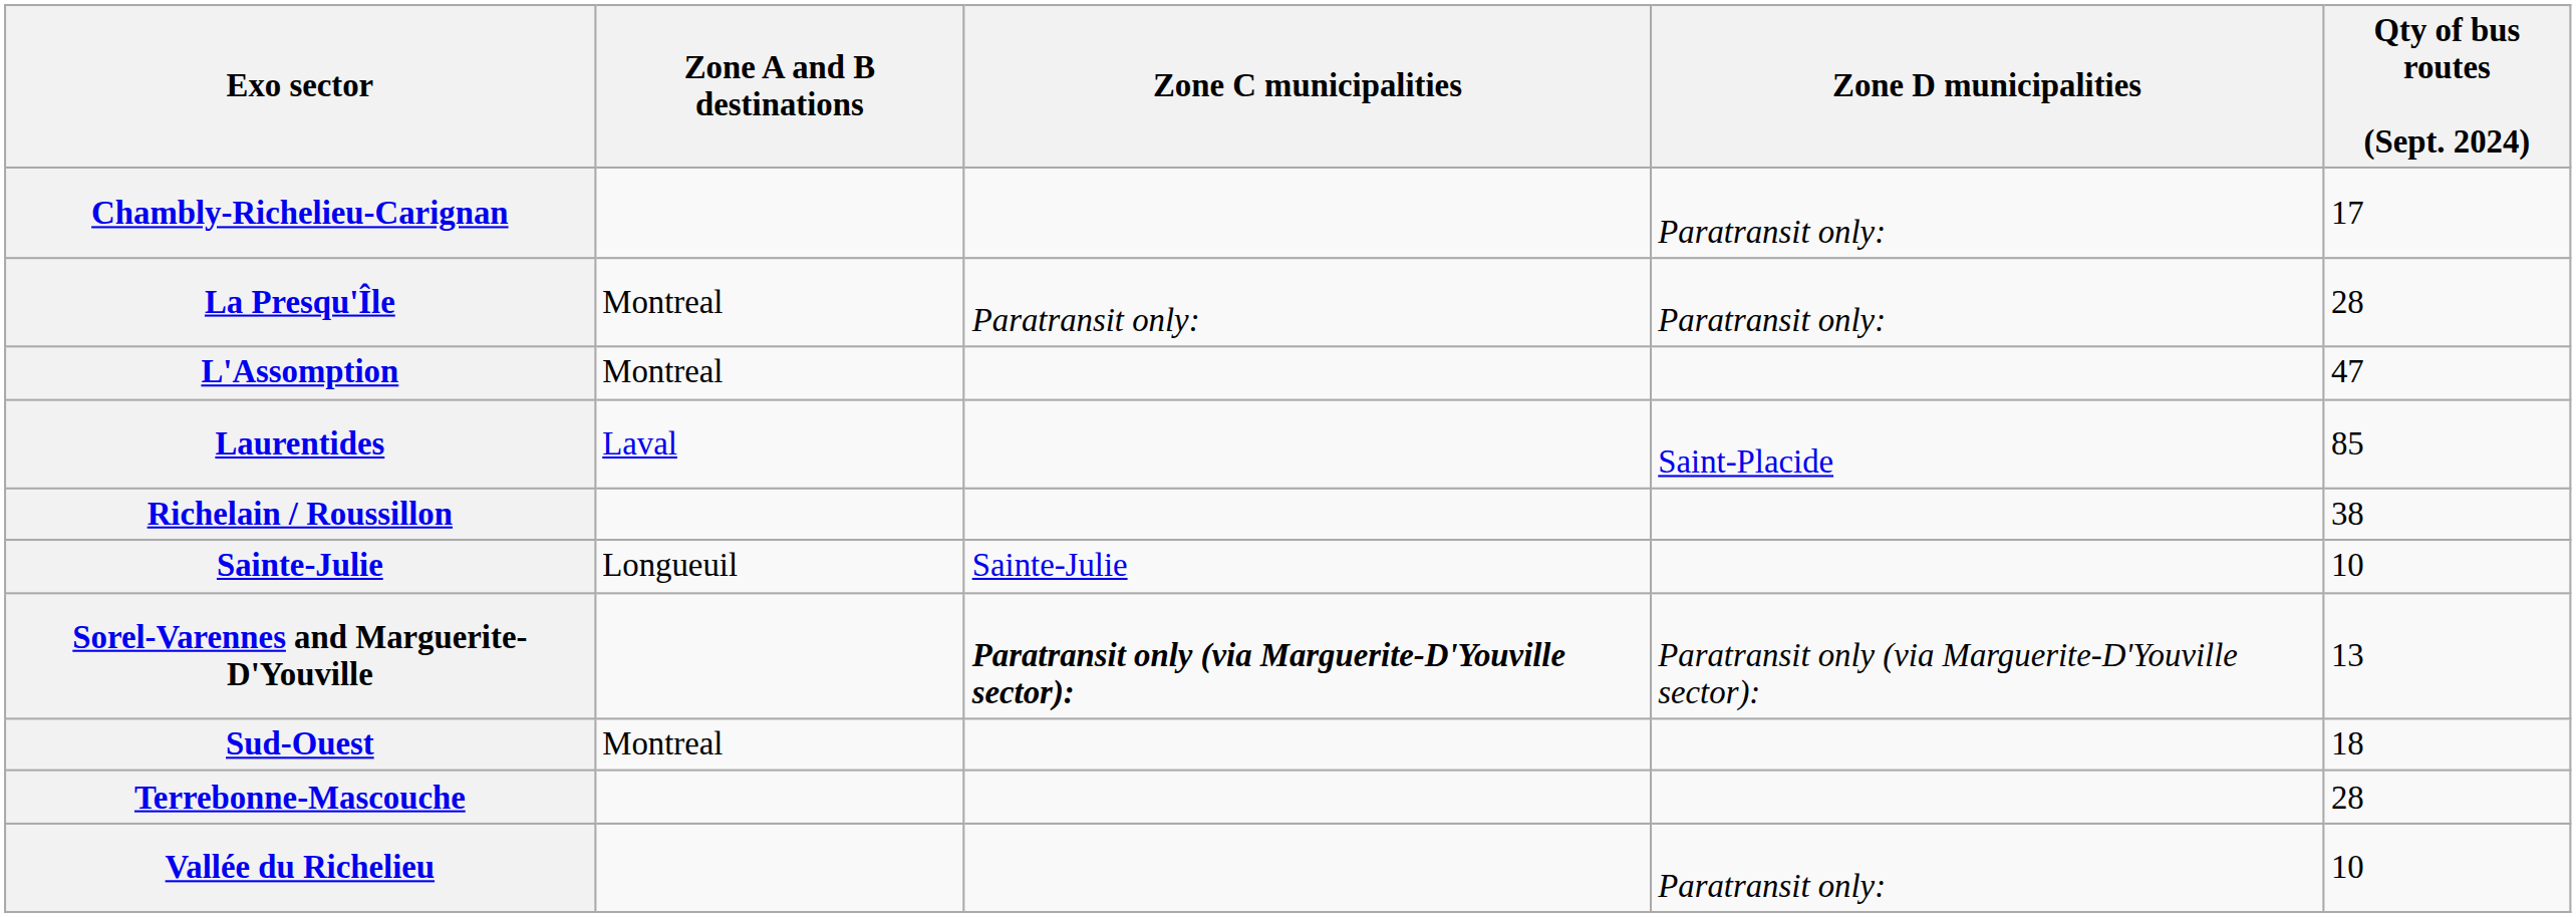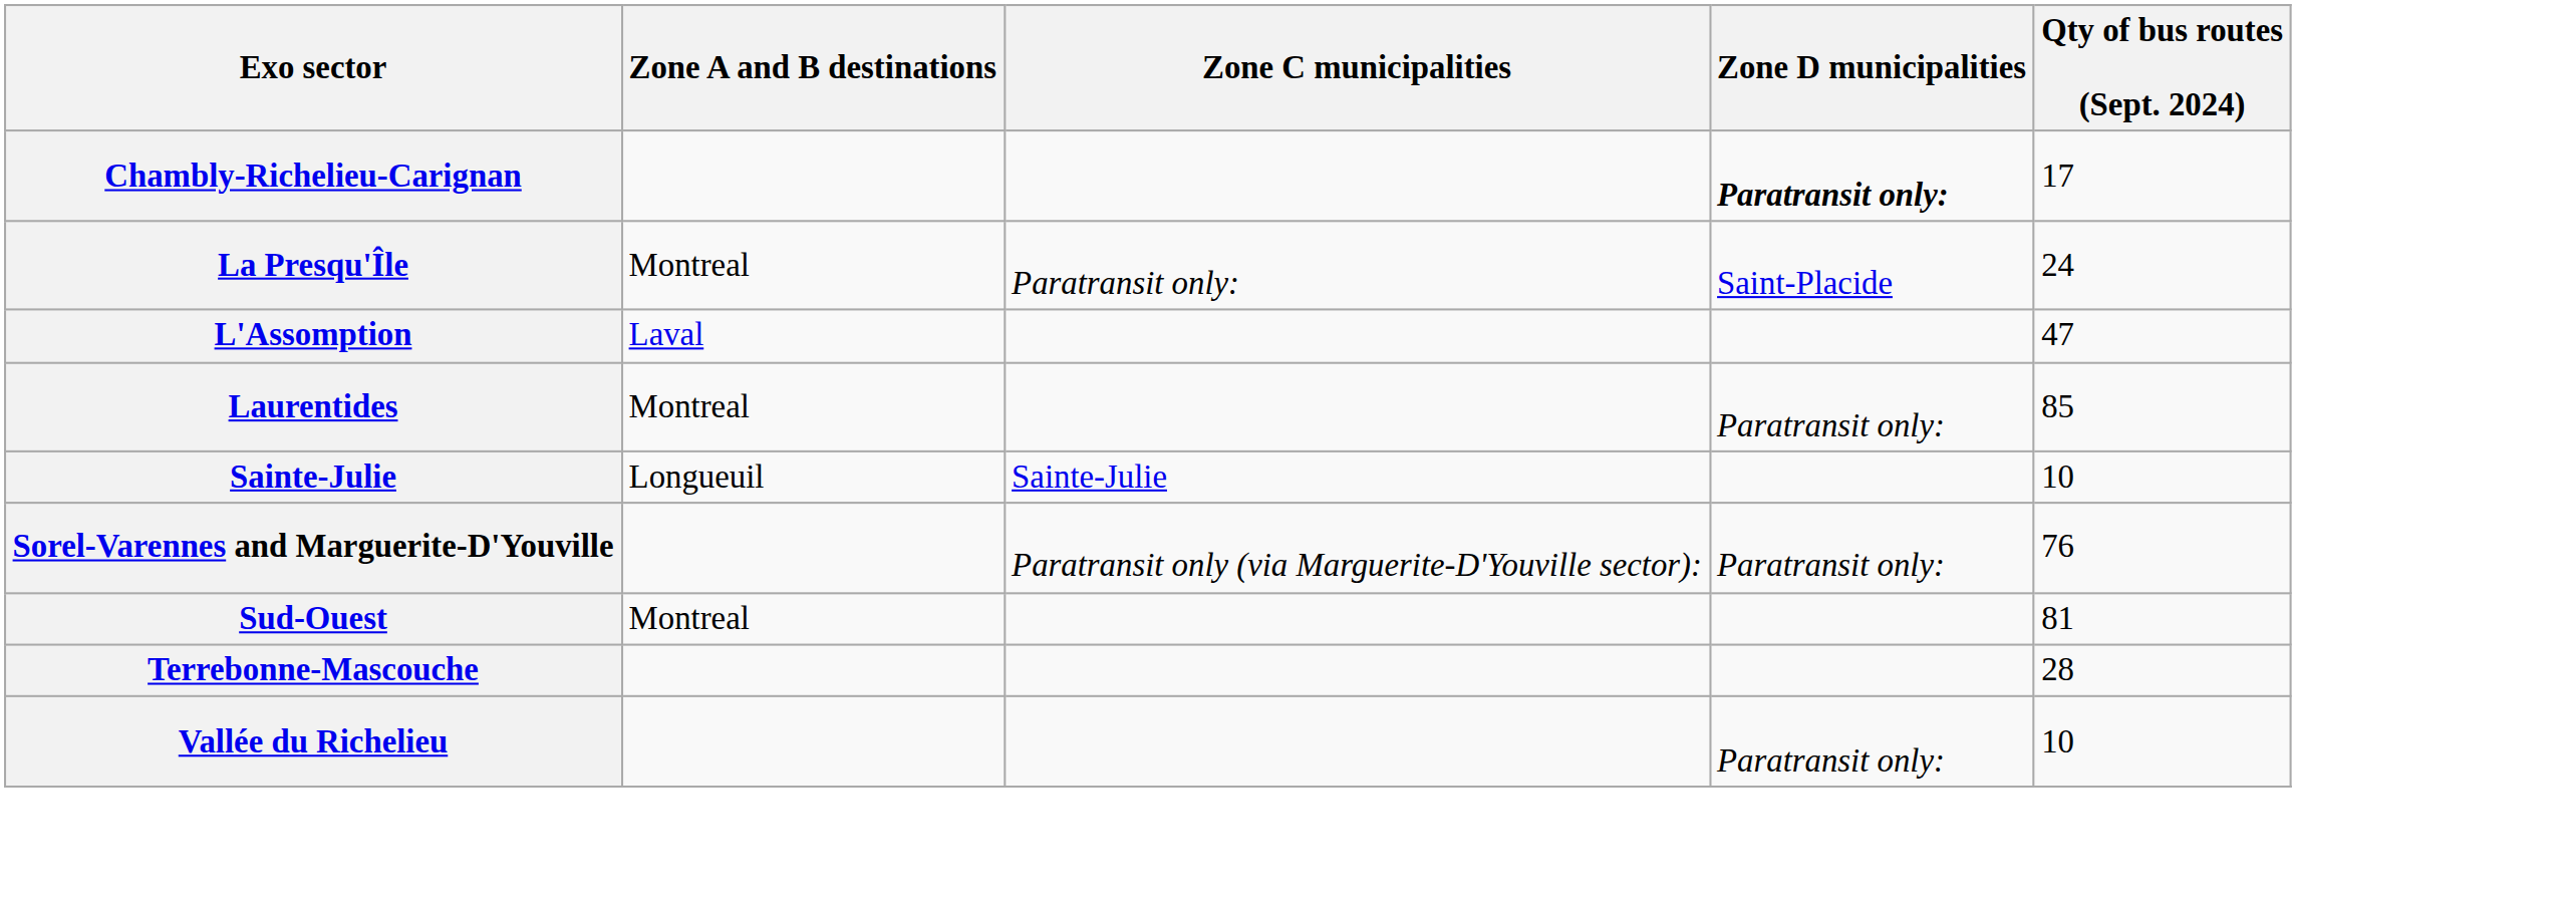Chambly-Richelieu-Carignan | Zone D municipalities: normal -> bold
La Presqu'Île | Zone D municipalities: Paratransit only: -> Saint-Placide
La Presqu'Île | Qty of bus routes (Sept. 2024): 28 -> 24
L'Assomption | Zone A and B destinations: Montreal -> Laval
Laurentides | Zone A and B destinations: Laval -> Montreal
Laurentides | Zone D municipalities: Saint-Placide -> Paratransit only:
- row: Richelain / Roussillon | 38
Sorel-Varennes and Marguerite-D'Youville | Zone C municipalities: bold -> normal
Sorel-Varennes and Marguerite-D'Youville | Zone D municipalities: Paratransit only (via Marguerite-D'Youville sector): -> Paratransit only:
Sorel-Varennes and Marguerite-D'Youville | Qty of bus routes (Sept. 2024): 13 -> 76
Sud-Ouest | Qty of bus routes (Sept. 2024): 18 -> 81
